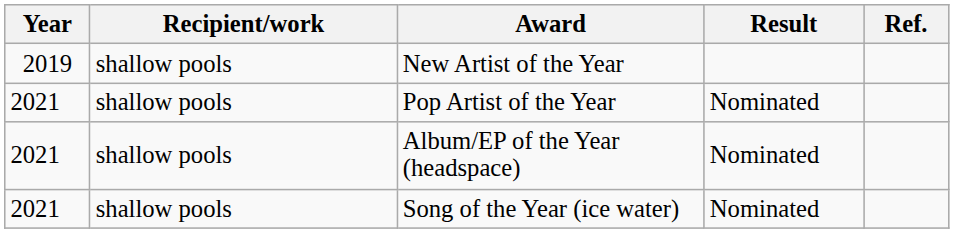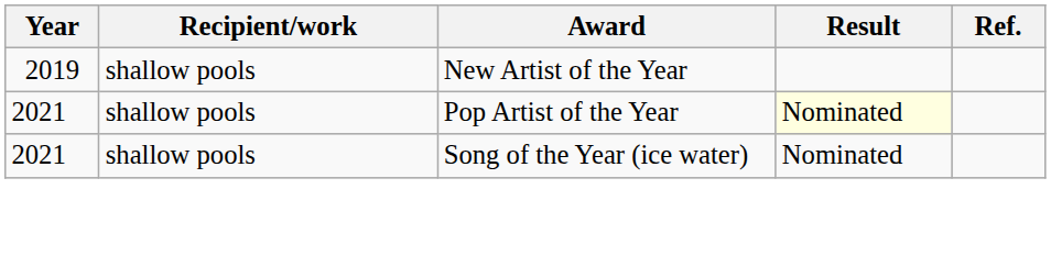Pop Artist of the Year | Result: no background -> lightyellow background
- row: 2021 | shallow pools | Album/EP of the Year (headspace) | Nominated
